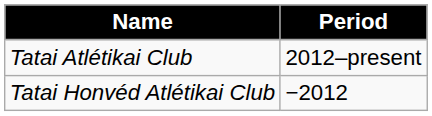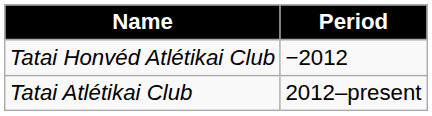rows swapped: Tatai Honvéd Atlétikai Club <-> Tatai Atlétikai Club
